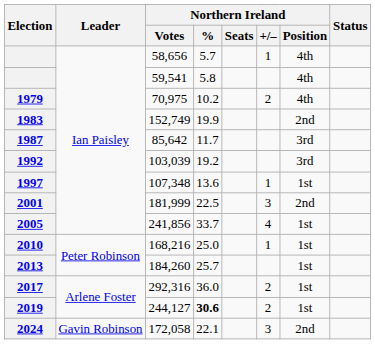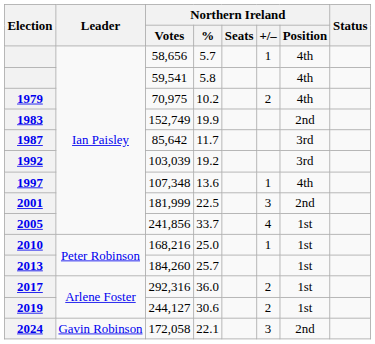107,348 | Northern Ireland / Position: 1st -> 4th
244,127 | Northern Ireland / %: bold -> normal
